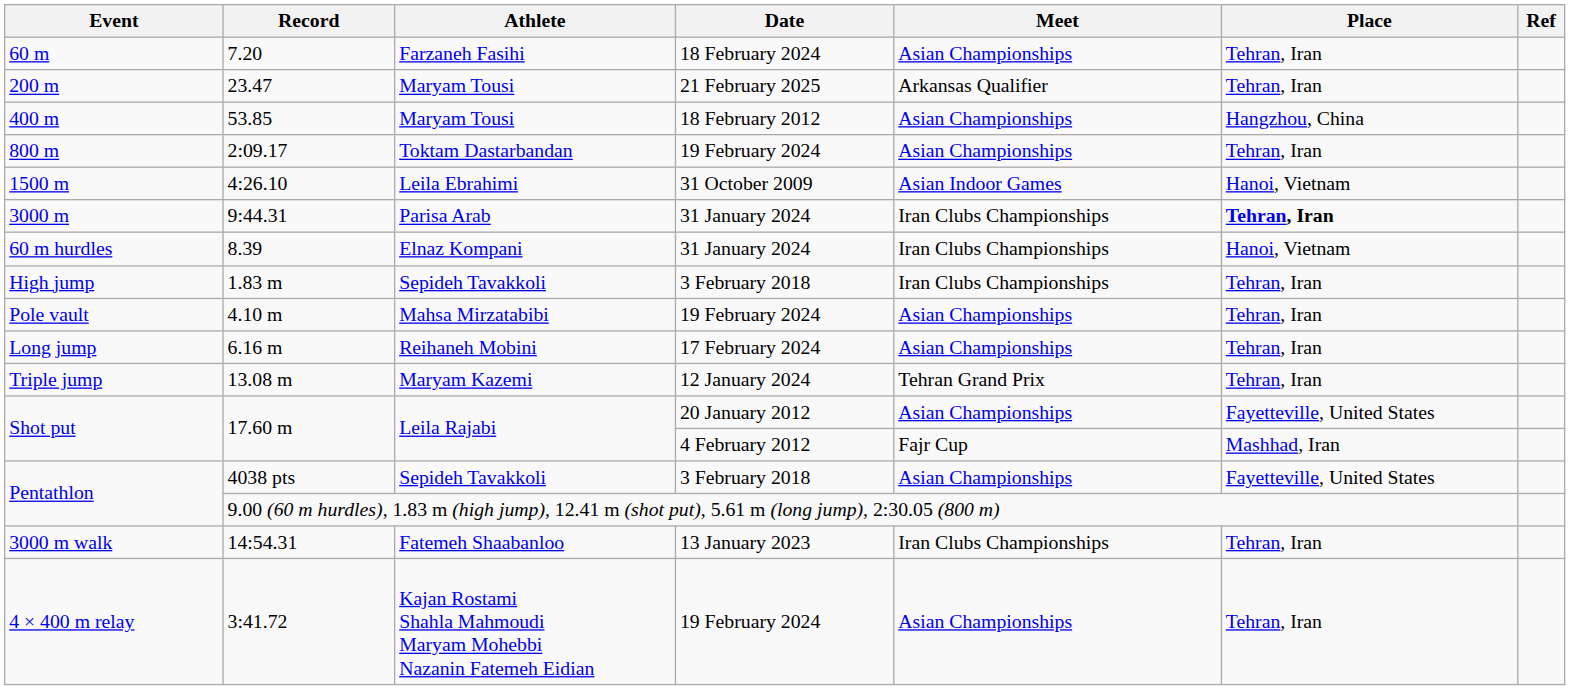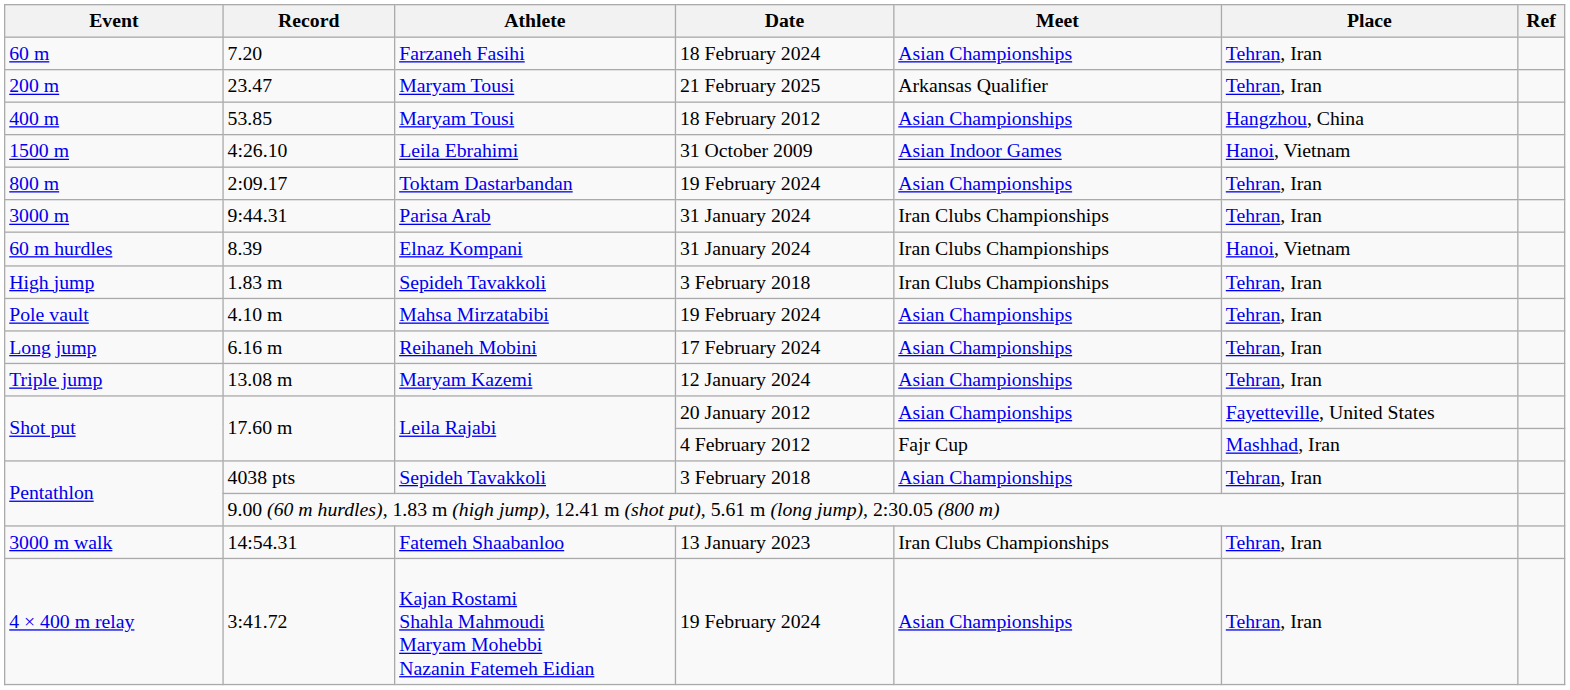rows swapped: 2:09.17 <-> 4:26.10
9:44.31 | Place: bold -> normal
13.08 m | Meet: Tehran Grand Prix -> Asian Championships
4038 pts | Place: Fayetteville, United States -> Tehran, Iran
